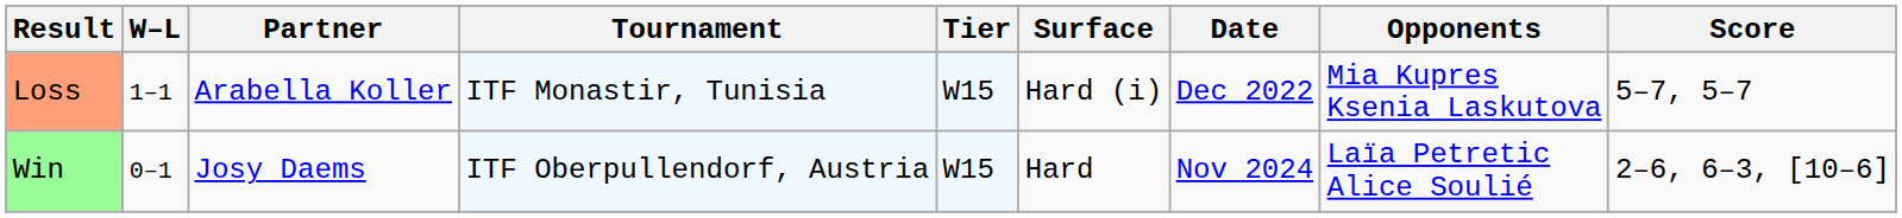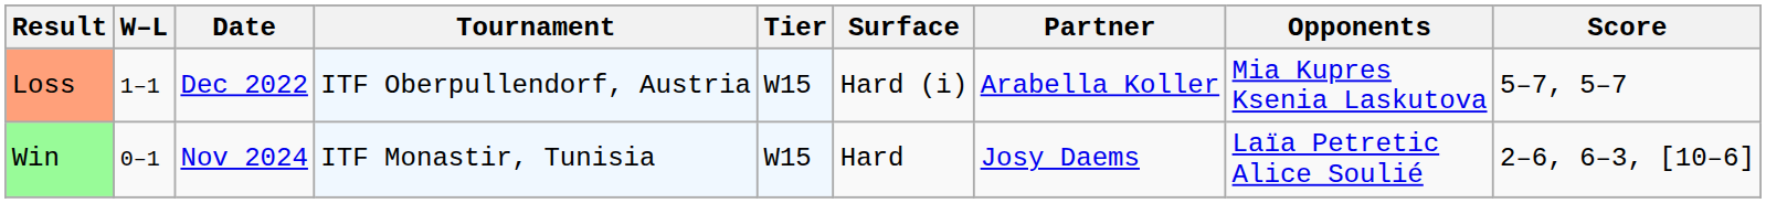columns swapped: Date <-> Partner
Loss | Tournament: ITF Monastir, Tunisia -> ITF Oberpullendorf, Austria
Win | Tournament: ITF Oberpullendorf, Austria -> ITF Monastir, Tunisia
